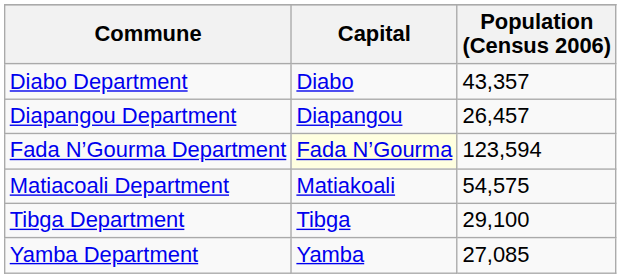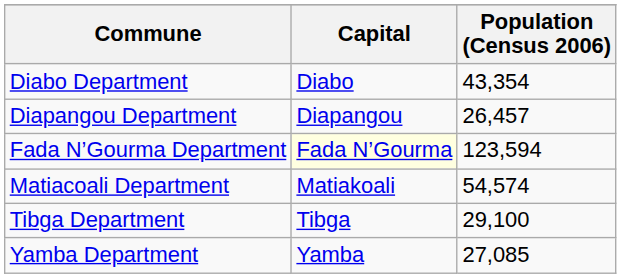Diabo Department | Population (Census 2006): 43,357 -> 43,354
Matiacoali Department | Population (Census 2006): 54,575 -> 54,574
